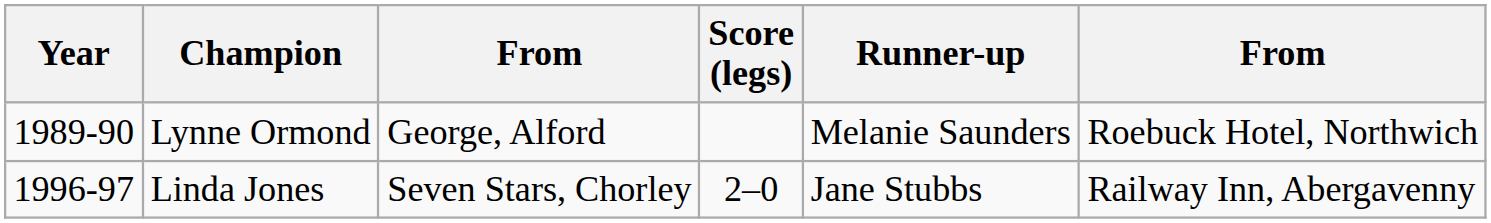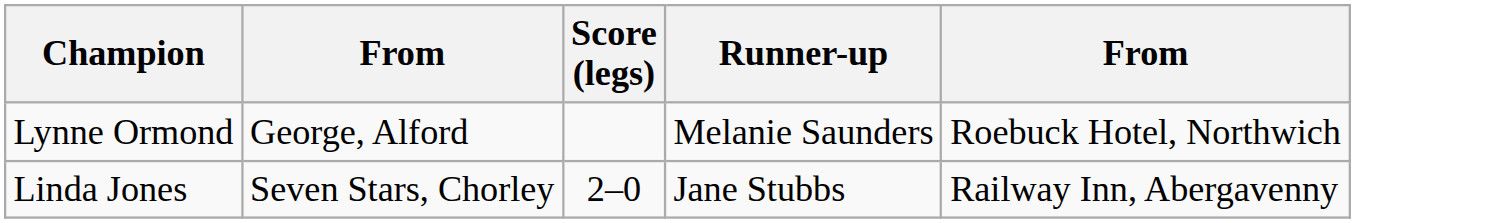- column: Year | 1989-90 | 1996-97
